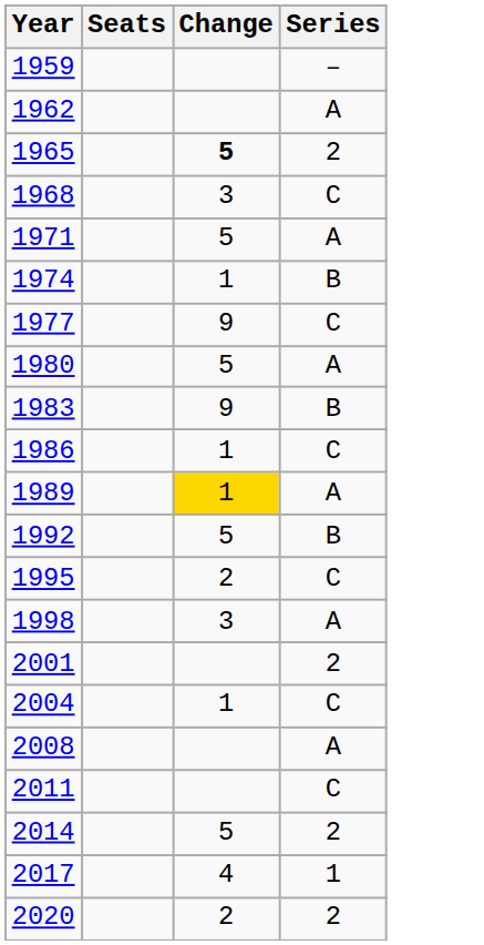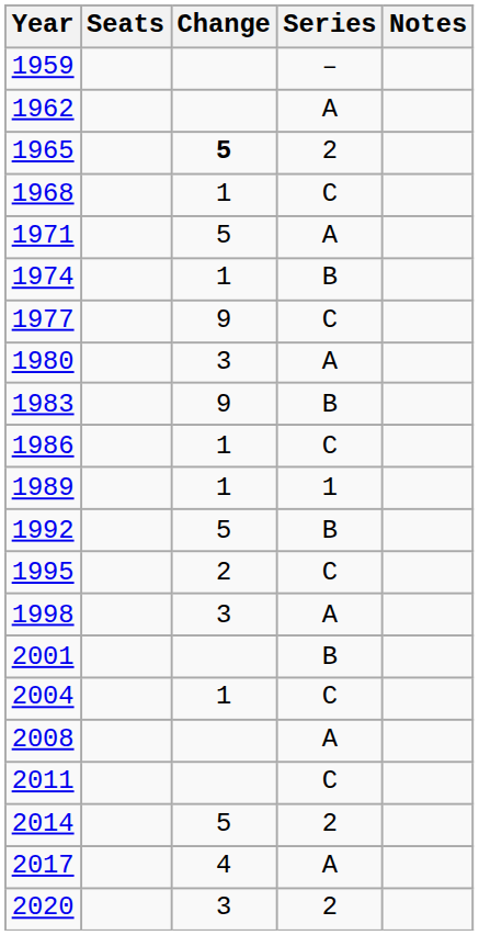+ column: Notes
1968 | Change: 3 -> 1
1980 | Change: 5 -> 3
1989 | Change: gold background -> no background
1989 | Series: A -> 1
2001 | Series: 2 -> B
2017 | Series: 1 -> A
2020 | Change: 2 -> 3
